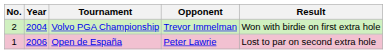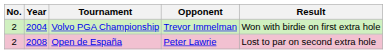Open de España | No.: 1 -> 2
Open de España | Year: 2006 -> 2008
